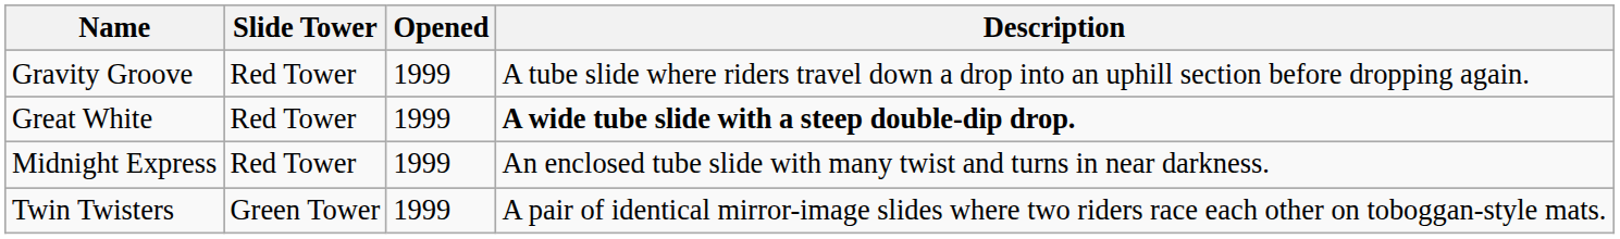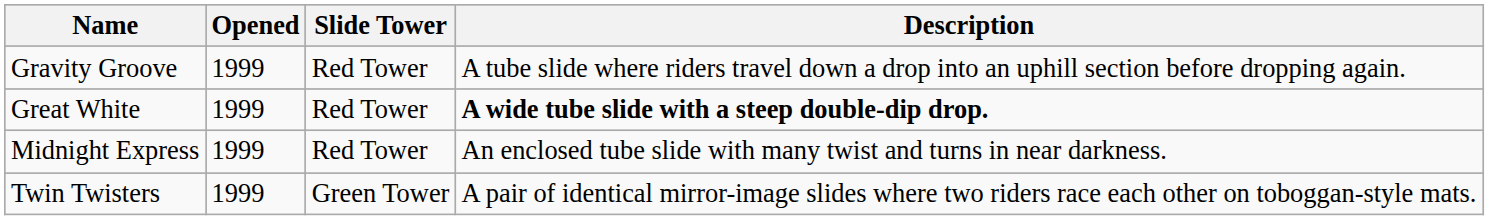columns swapped: Opened <-> Slide Tower
